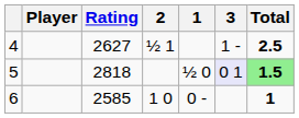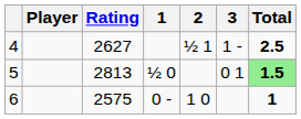columns swapped: 1 <-> 2
5 | Rating: 2818 -> 2813
5 | 3: lavender background -> no background
6 | Rating: 2585 -> 2575
